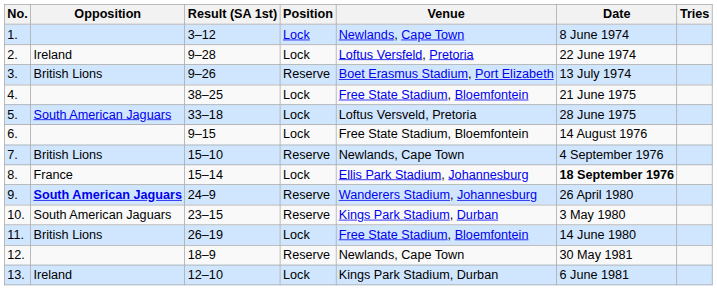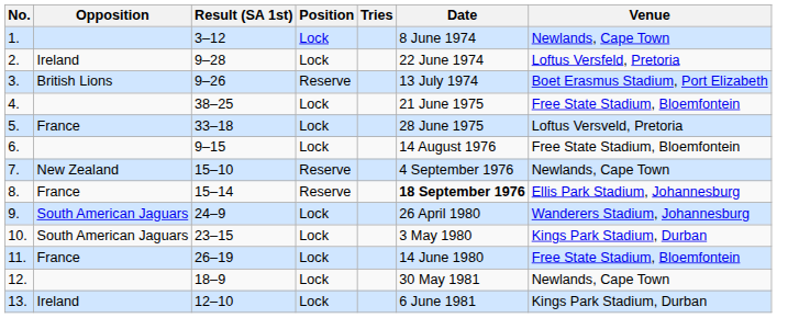columns swapped: Tries <-> Venue
5. | Opposition: South American Jaguars -> France
7. | Opposition: British Lions -> New Zealand
8. | Position: Lock -> Reserve
9. | Opposition: bold -> normal
9. | Position: Reserve -> Lock
10. | Position: Reserve -> Lock
11. | Opposition: British Lions -> France
12. | Position: Reserve -> Lock
